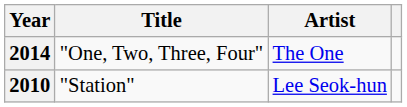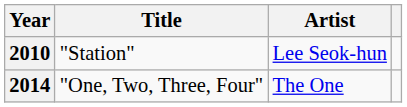rows swapped: 2010 <-> 2014
